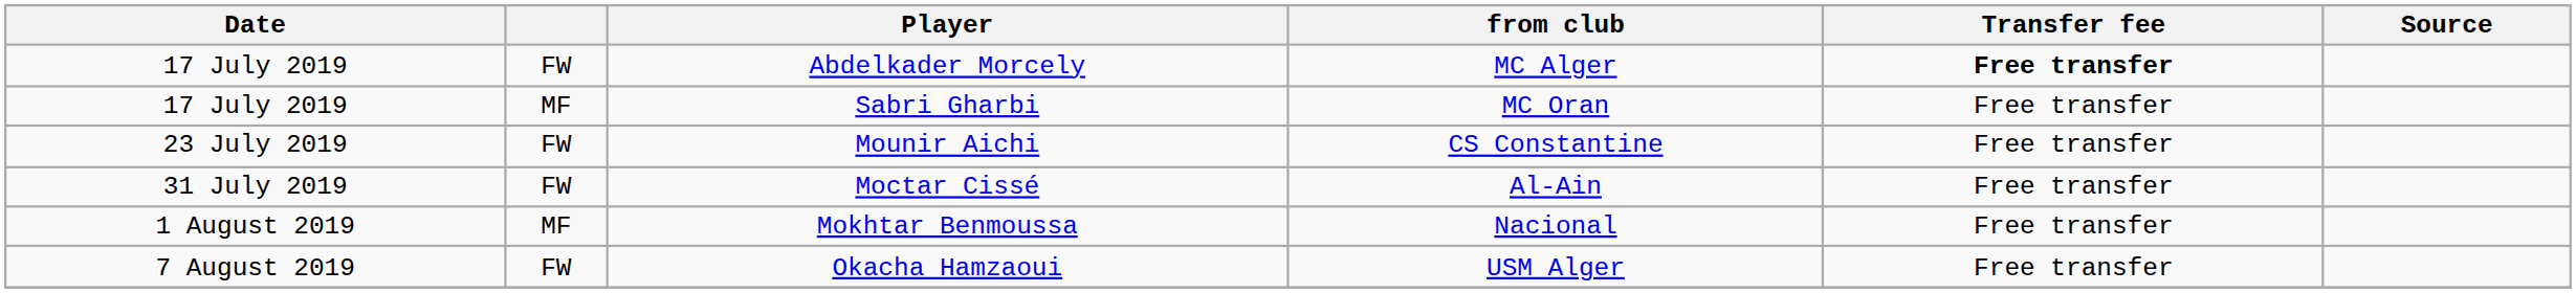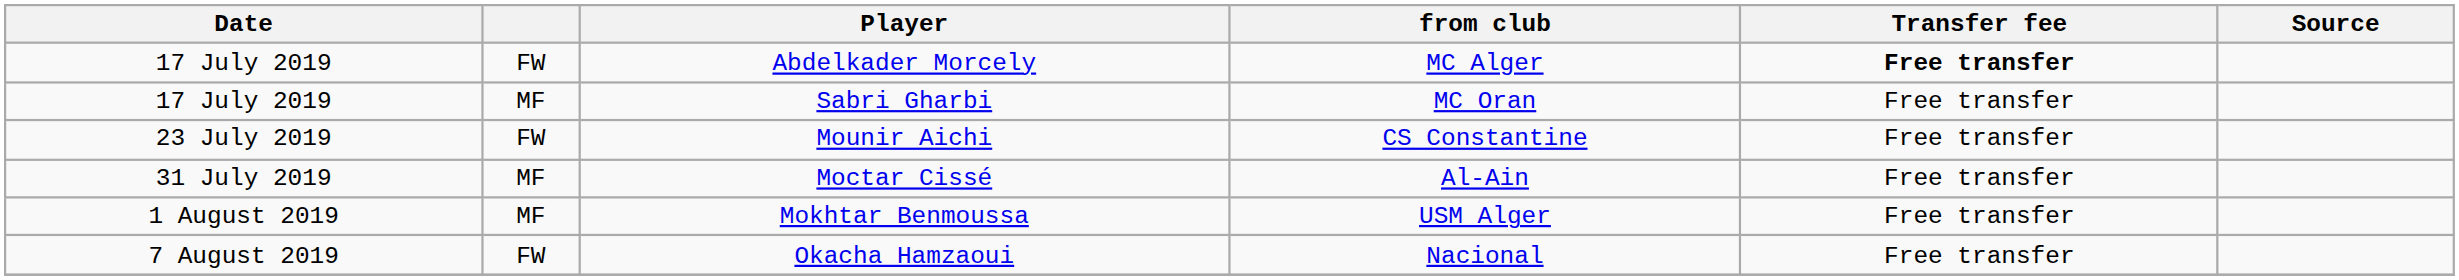Moctar Cissé | column 2: FW -> MF
Mokhtar Benmoussa | from club: Nacional -> USM Alger
Okacha Hamzaoui | from club: USM Alger -> Nacional
